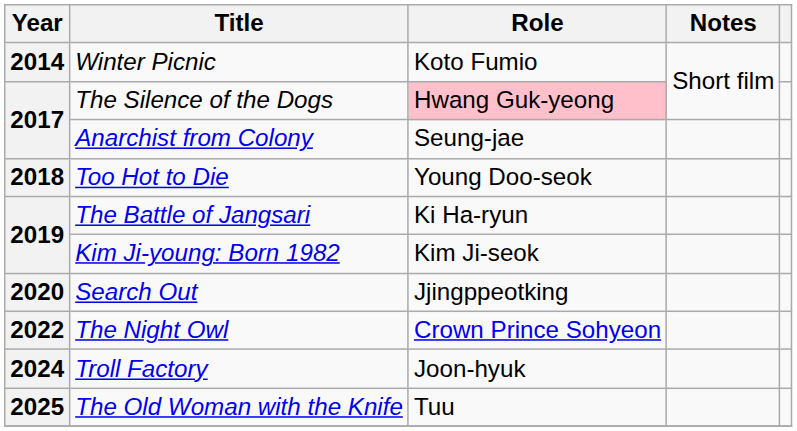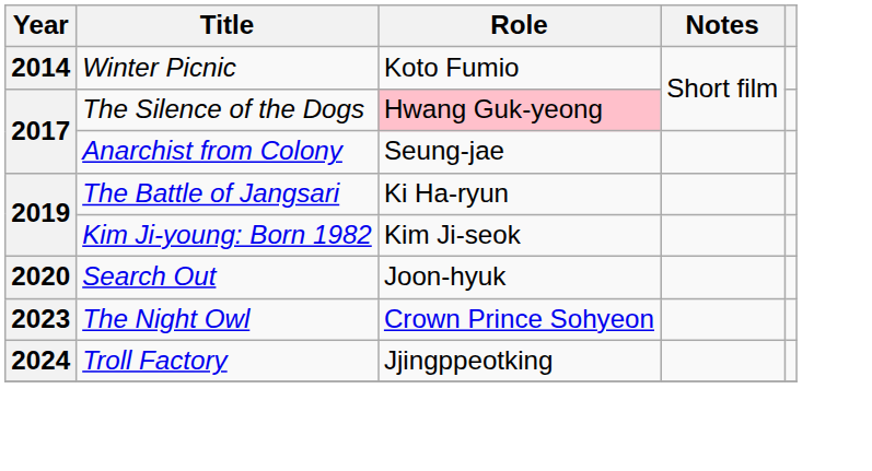- row: 2018 | Too Hot to Die | Young Doo-seok
Search Out | Role: Jjingppeotking -> Joon-hyuk
The Night Owl | Year: 2022 -> 2023
Troll Factory | Role: Joon-hyuk -> Jjingppeotking
- row: 2025 | The Old Woman with the Knife | Tuu
